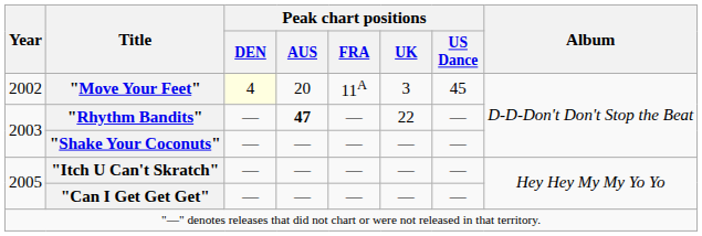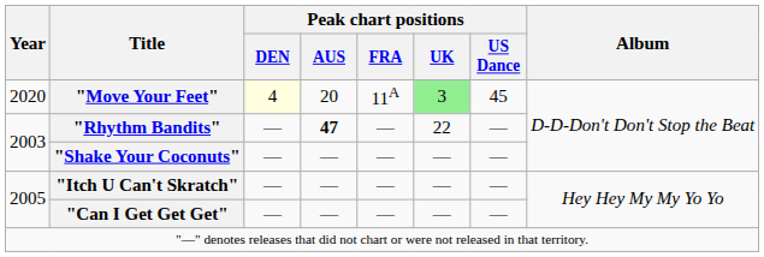"Move Your Feet" | Year: 2002 -> 2020
"Move Your Feet" | Peak chart positions / UK: no background -> lightgreen background
